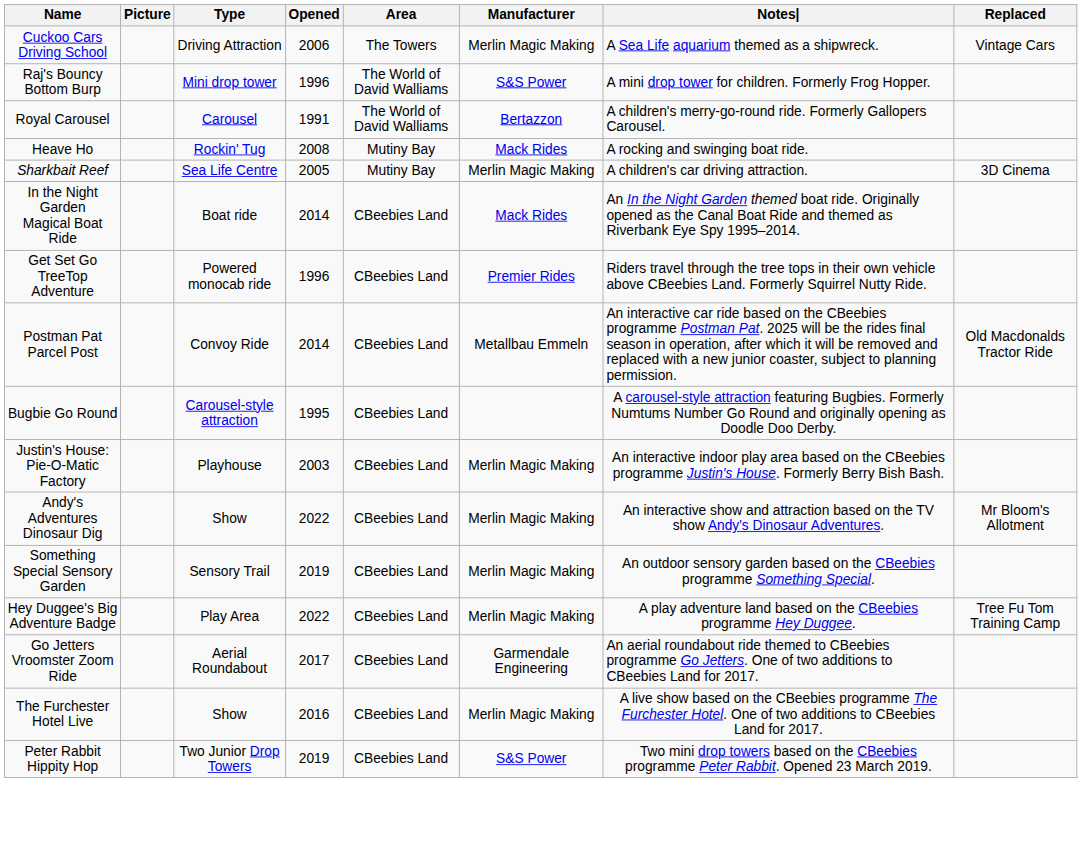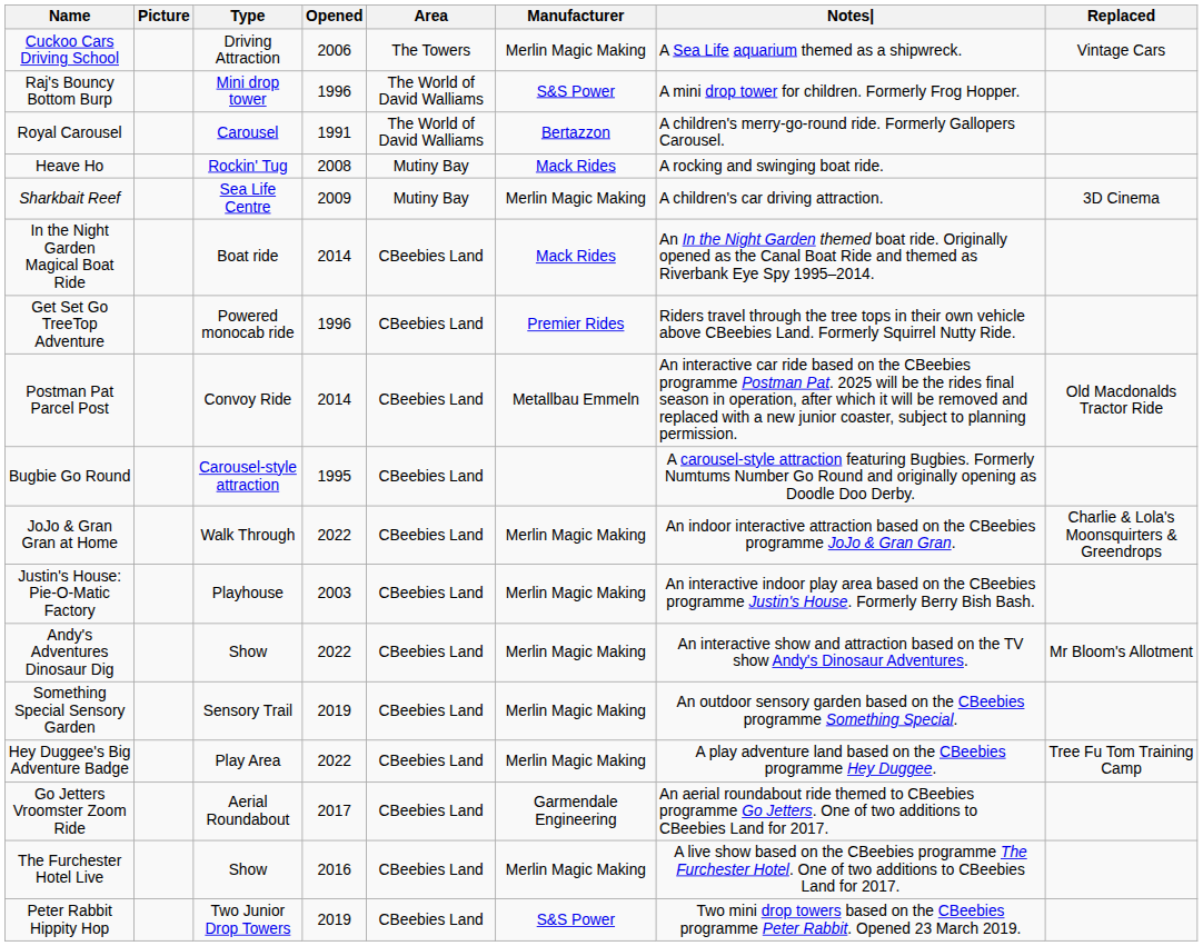Sharkbait Reef | Opened: 2005 -> 2009
+ row: JoJo & Gran Gran at Home | Walk Through | 2022 | CBeebies Land | Merlin Magic Making | An indoor interactive attraction based on the CBeebies programme JoJo & Gran Gran. | Charlie & Lola's Moonsquirters & Greendrops
